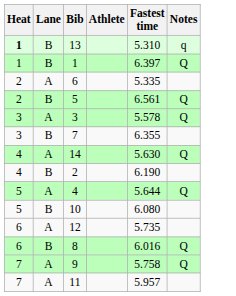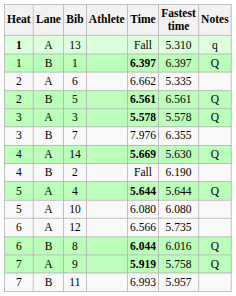+ column: Time | Fall | 6.397 | 6.662 | 6.561 | 5.578 | 7.976 | 5.669 | Fall | 5.644 | 6.080 | 6.566 | 6.044 | 5.919 | 6.993
13 | Lane: B -> A
10 | Lane: B -> A
11 | Lane: A -> B
